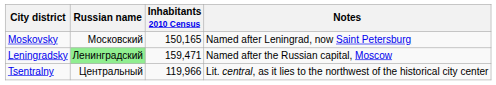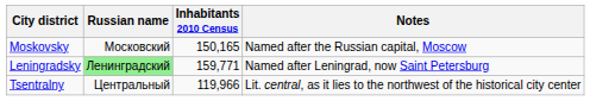Moskovsky | Notes: Named after Leningrad, now Saint Petersburg -> Named after the Russian capital, Moscow
Leningradsky | Inhabitants 2010 Census: 159,471 -> 159,771
Leningradsky | Notes: Named after the Russian capital, Moscow -> Named after Leningrad, now Saint Petersburg
